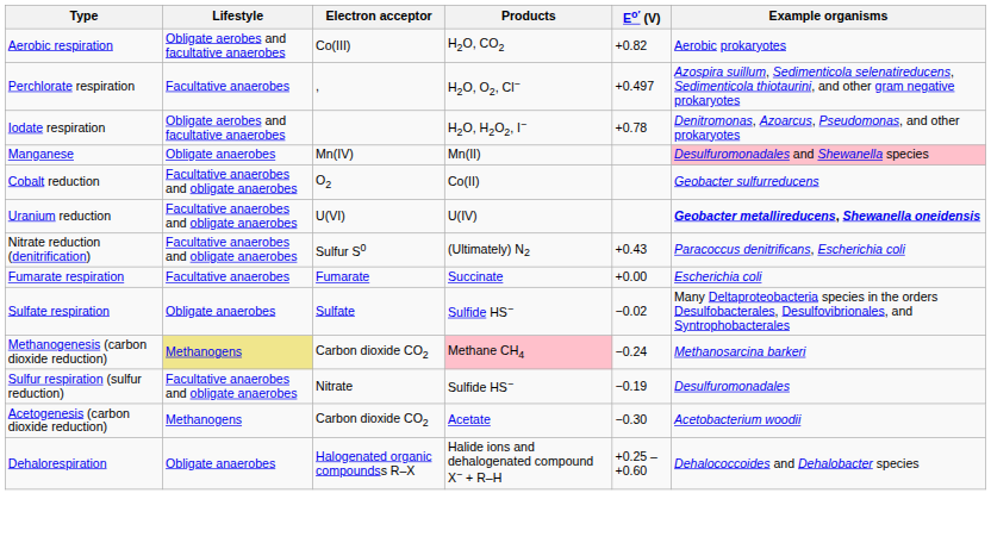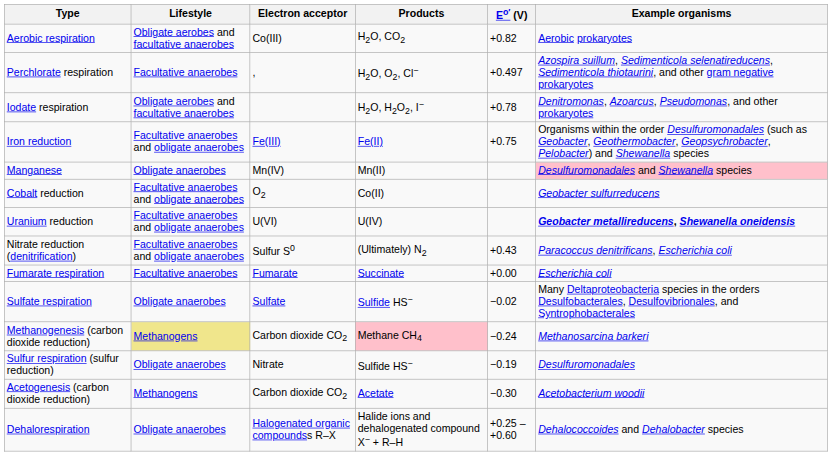+ row: Iron reduction | Facultative anaerobes and obligate anaerobes | Fe(III) | Fe(II) | +0.75 | Organisms within the order Desulfuromonadales (such as Geobacter, Geothermobacter, Geopsychrobacter, Pelobacter) and Shewanella species
Sulfur respiration (sulfur reduction) | Lifestyle: Facultative anaerobes and obligate anaerobes -> Obligate anaerobes
